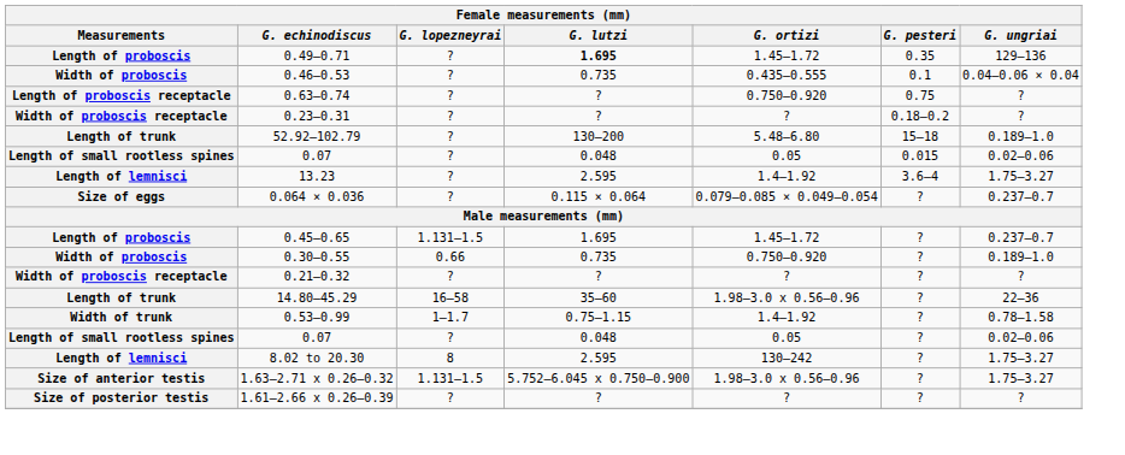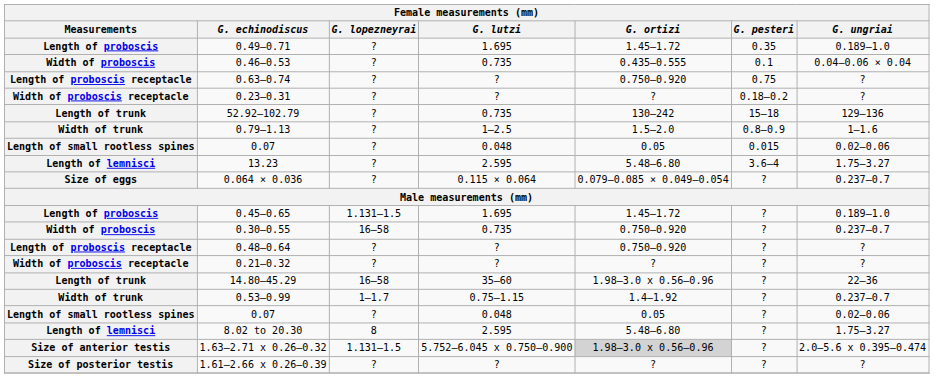0.49–0.71 | G. lutzi: bold -> normal
0.49–0.71 | G. ungriai: 129–136 -> 0.189–1.0
52.92–102.79 | G. lutzi: 130–200 -> 0.735
52.92–102.79 | G. ortizi: 5.48–6.80 -> 130–242
52.92–102.79 | G. ungriai: 0.189–1.0 -> 129–136
+ row: Width of trunk | 0.79–1.13 | ? | 1–2.5 | 1.5–2.0 | 0.8–0.9 | 1–1.6
13.23 | G. ortizi: 1.4–1.92 -> 5.48–6.80
0.45–0.65 | G. ungriai: 0.237–0.7 -> 0.189–1.0
0.30–0.55 | G. lopezneyrai: 0.66 -> 16–58
0.30–0.55 | G. ungriai: 0.189–1.0 -> 0.237–0.7
+ row: Length of proboscis receptacle | 0.48–0.64 | ? | ? | 0.750–0.920 | ? | ?
0.53–0.99 | G. ungriai: 0.78–1.58 -> 0.237–0.7
8.02 to 20.30 | G. ortizi: 130–242 -> 5.48–6.80
1.63–2.71 x 0.26–0.32 | G. ortizi: no background -> lightgrey background
1.63–2.71 x 0.26–0.32 | G. ungriai: 1.75–3.27 -> 2.0–5.6 x 0.395–0.474
